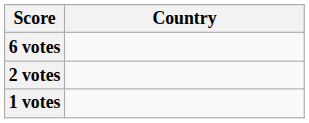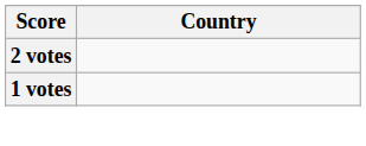- row: 6 votes
